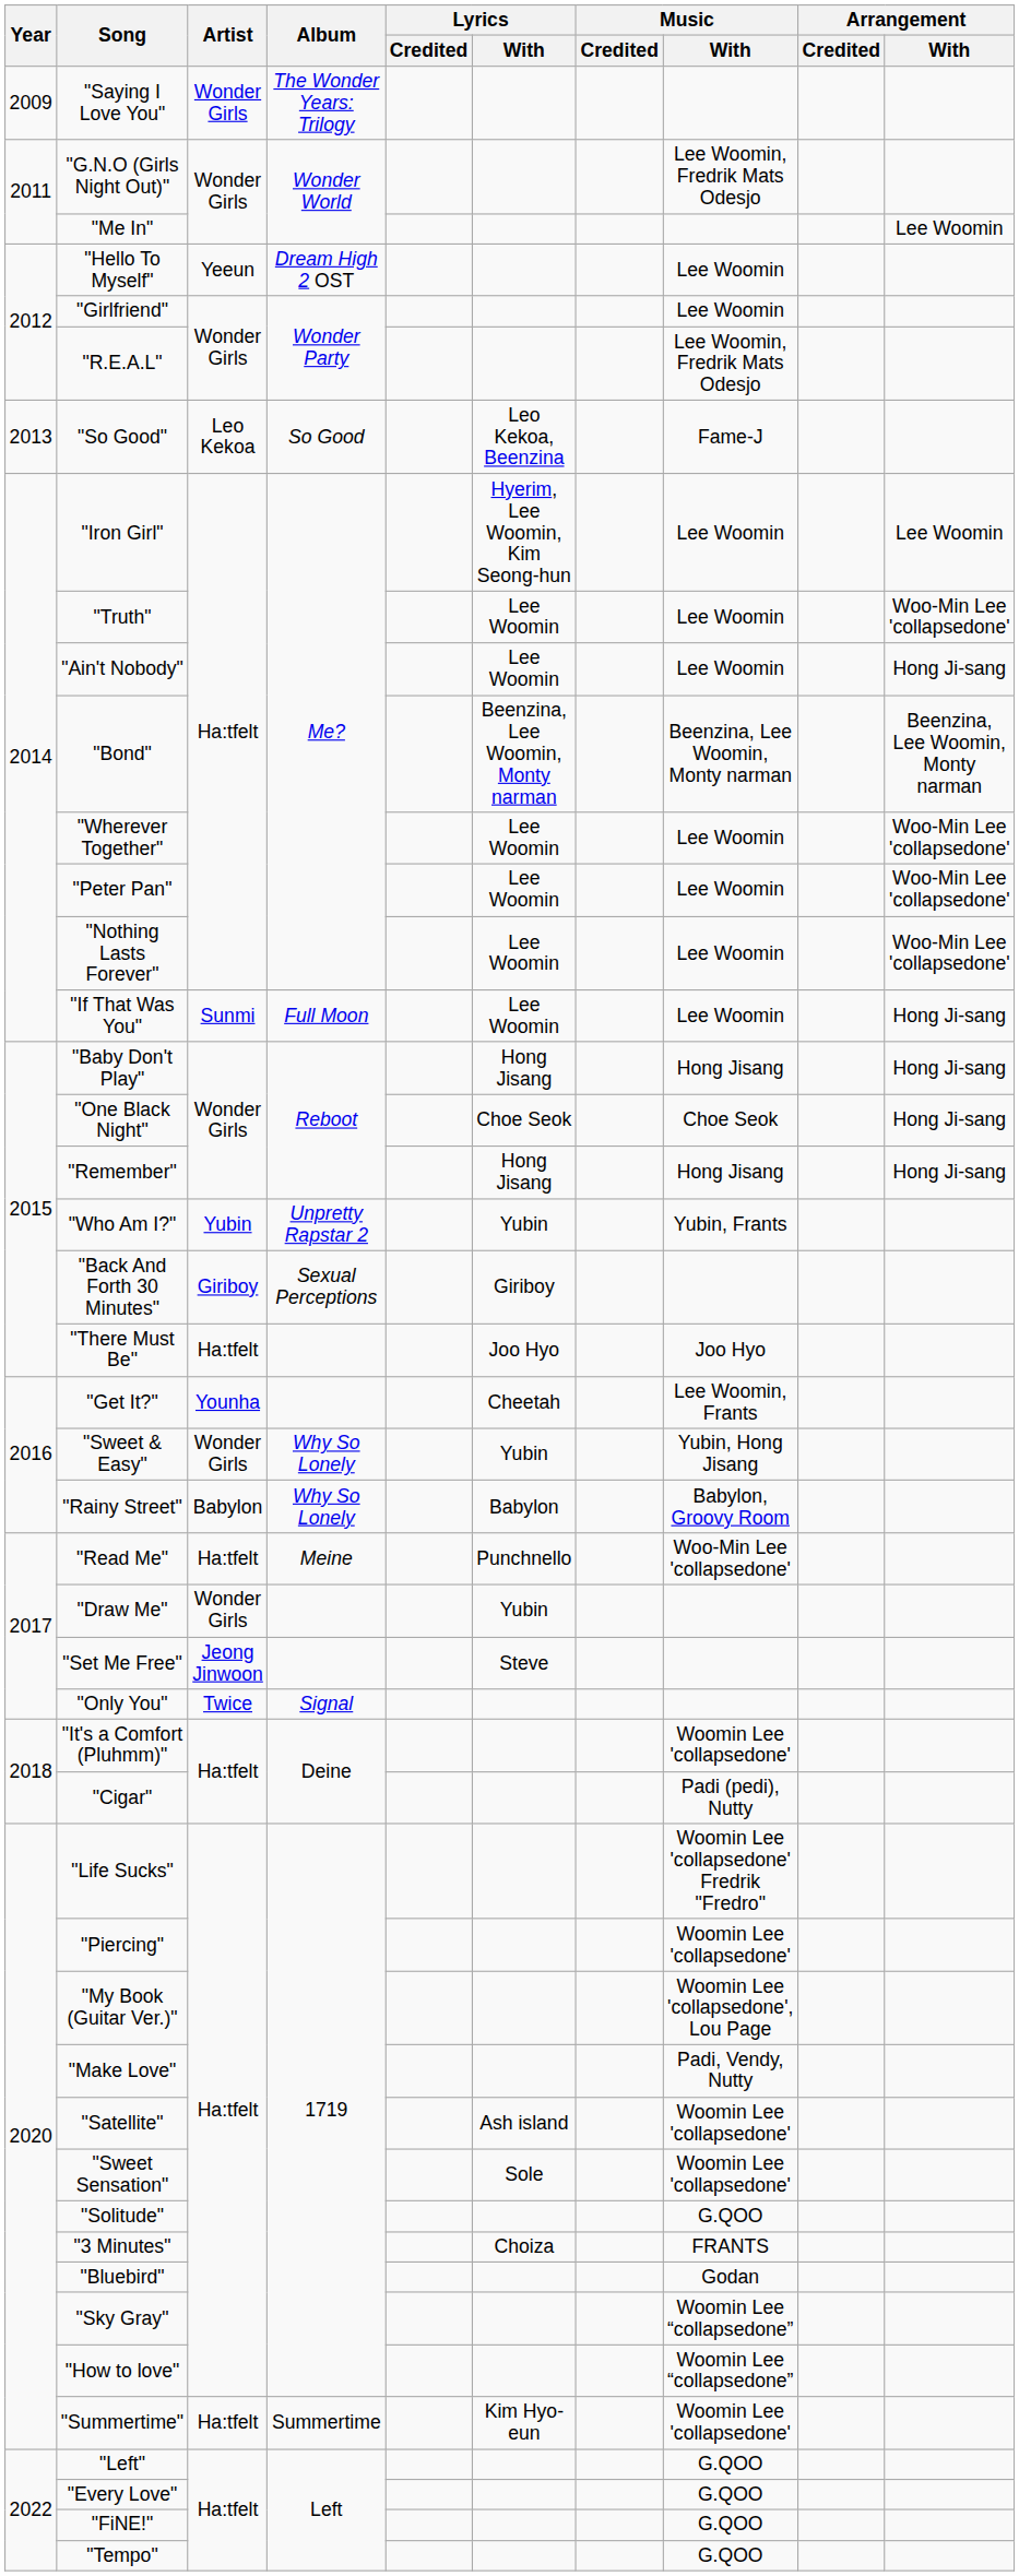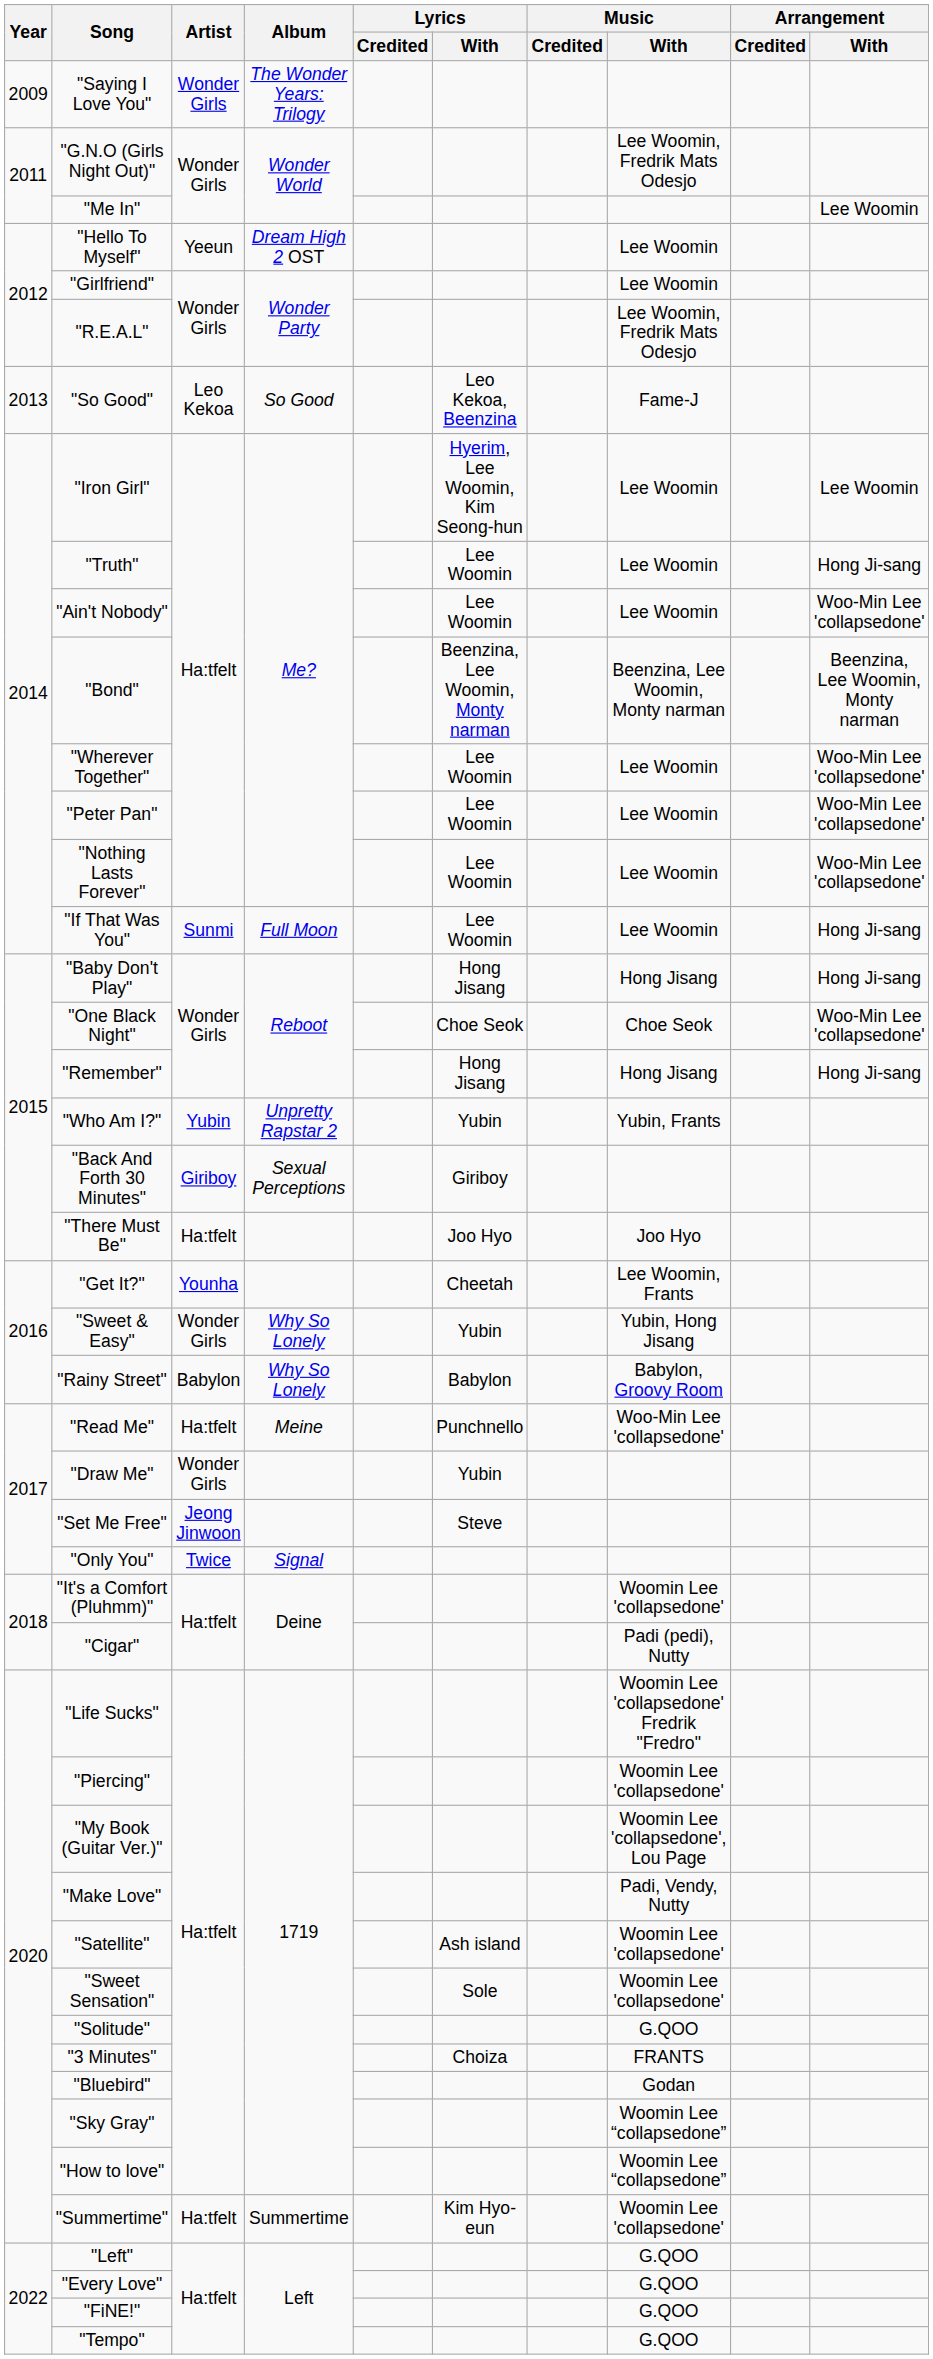"Truth" | Arrangement / With: Woo-Min Lee 'collapsedone' -> Hong Ji-sang
"Ain't Nobody" | Arrangement / With: Hong Ji-sang -> Woo-Min Lee 'collapsedone'
"One Black Night" | Arrangement / With: Hong Ji-sang -> Woo-Min Lee 'collapsedone'
